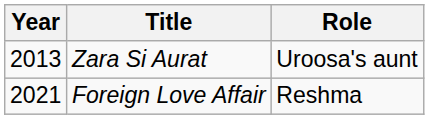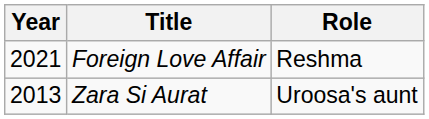rows swapped: Zara Si Aurat <-> Foreign Love Affair
